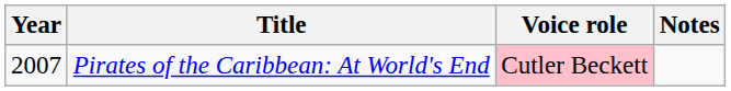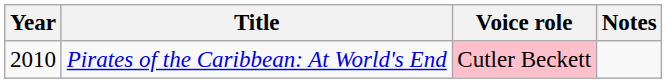Pirates of the Caribbean: At World's End | Year: 2007 -> 2010
